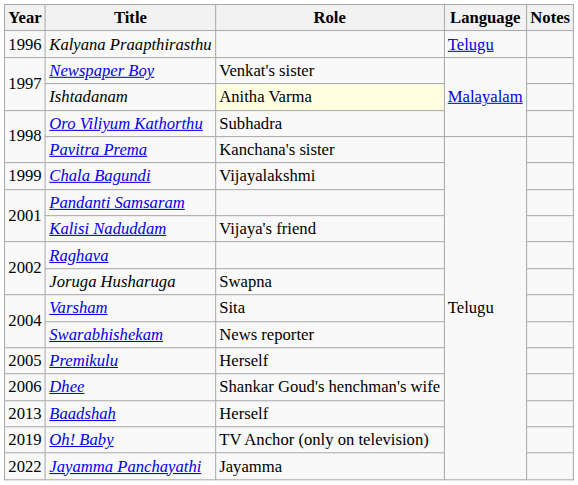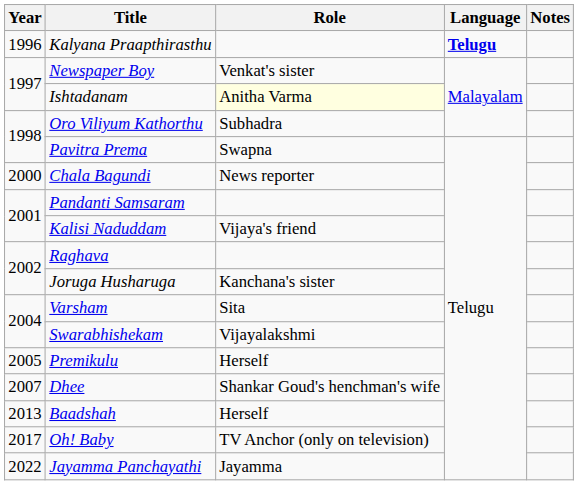Kalyana Praapthirasthu | Language: normal -> bold
Pavitra Prema | Role: Kanchana's sister -> Swapna
Chala Bagundi | Year: 1999 -> 2000
Chala Bagundi | Role: Vijayalakshmi -> News reporter
Joruga Husharuga | Role: Swapna -> Kanchana's sister
Swarabhishekam | Role: News reporter -> Vijayalakshmi
Dhee | Year: 2006 -> 2007
Oh! Baby | Year: 2019 -> 2017
